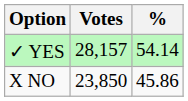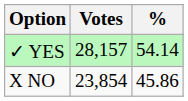X NO | Votes: 23,850 -> 23,854
